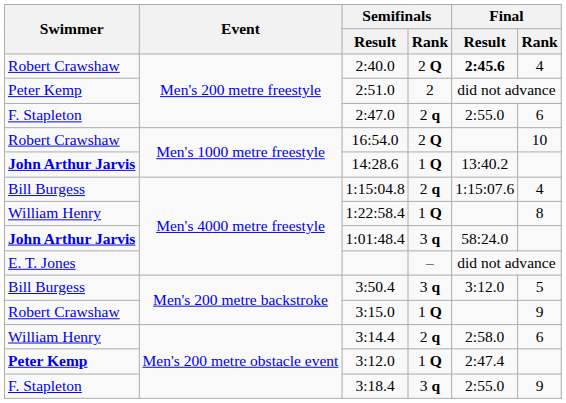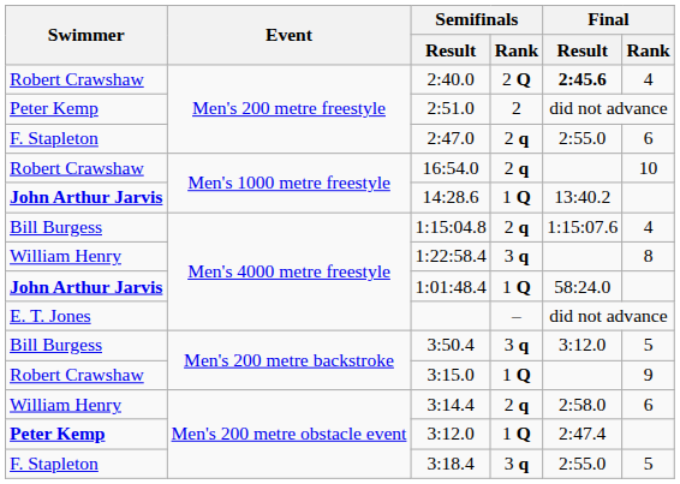16:54.0 | Semifinals / Rank: 2 Q -> 2 q
1:22:58.4 | Semifinals / Rank: 1 Q -> 3 q
1:01:48.4 | Semifinals / Rank: 3 q -> 1 Q
3:18.4 | Final / Rank: 9 -> 5
